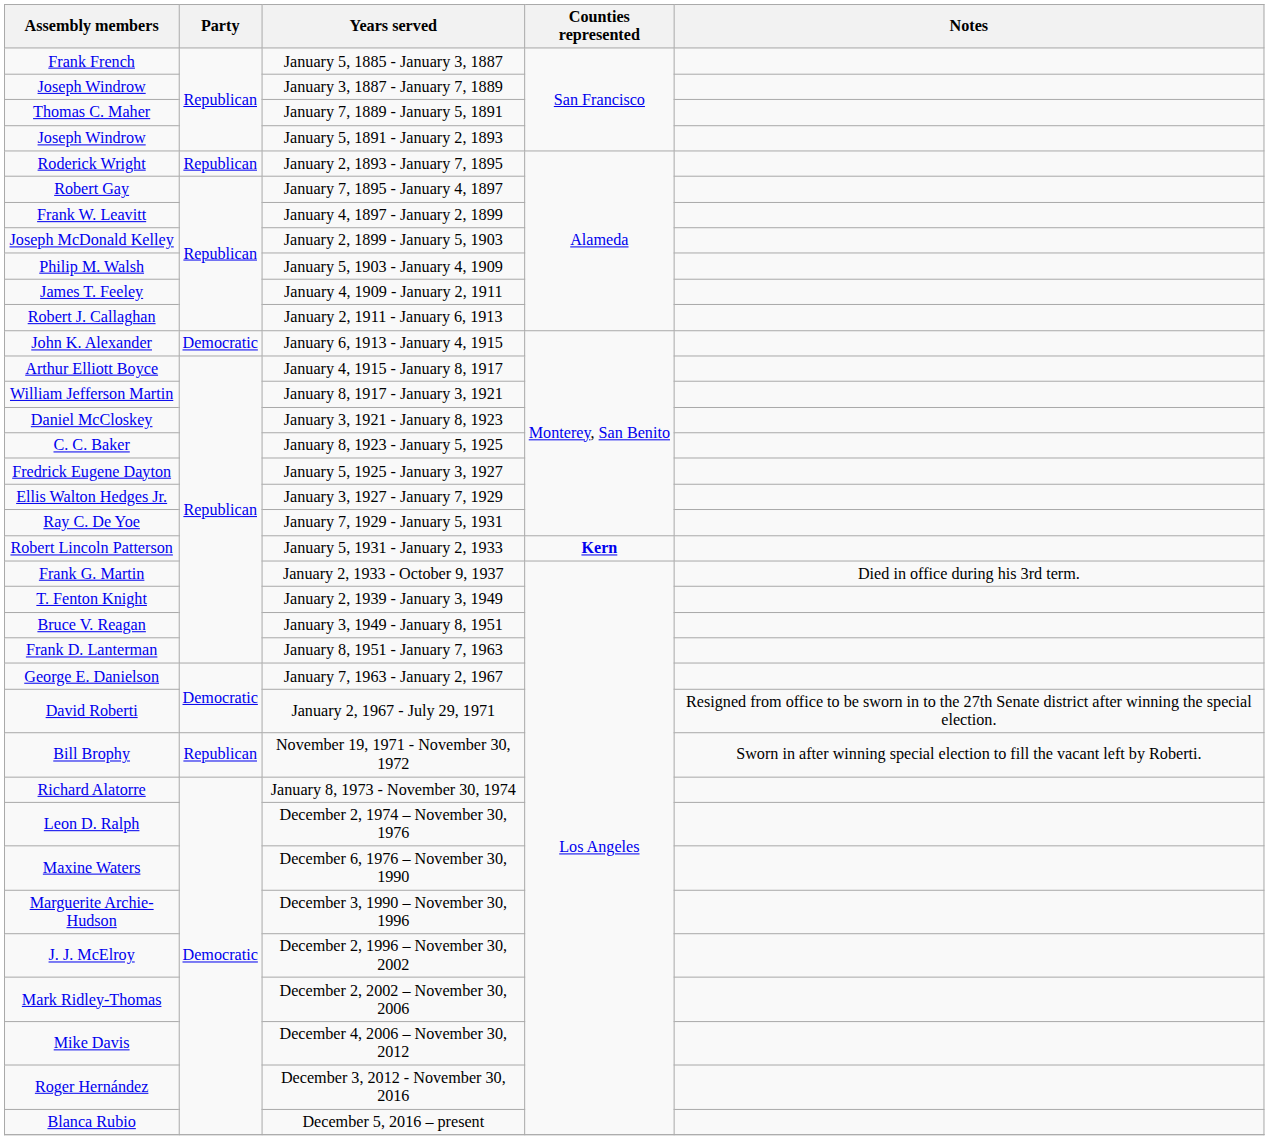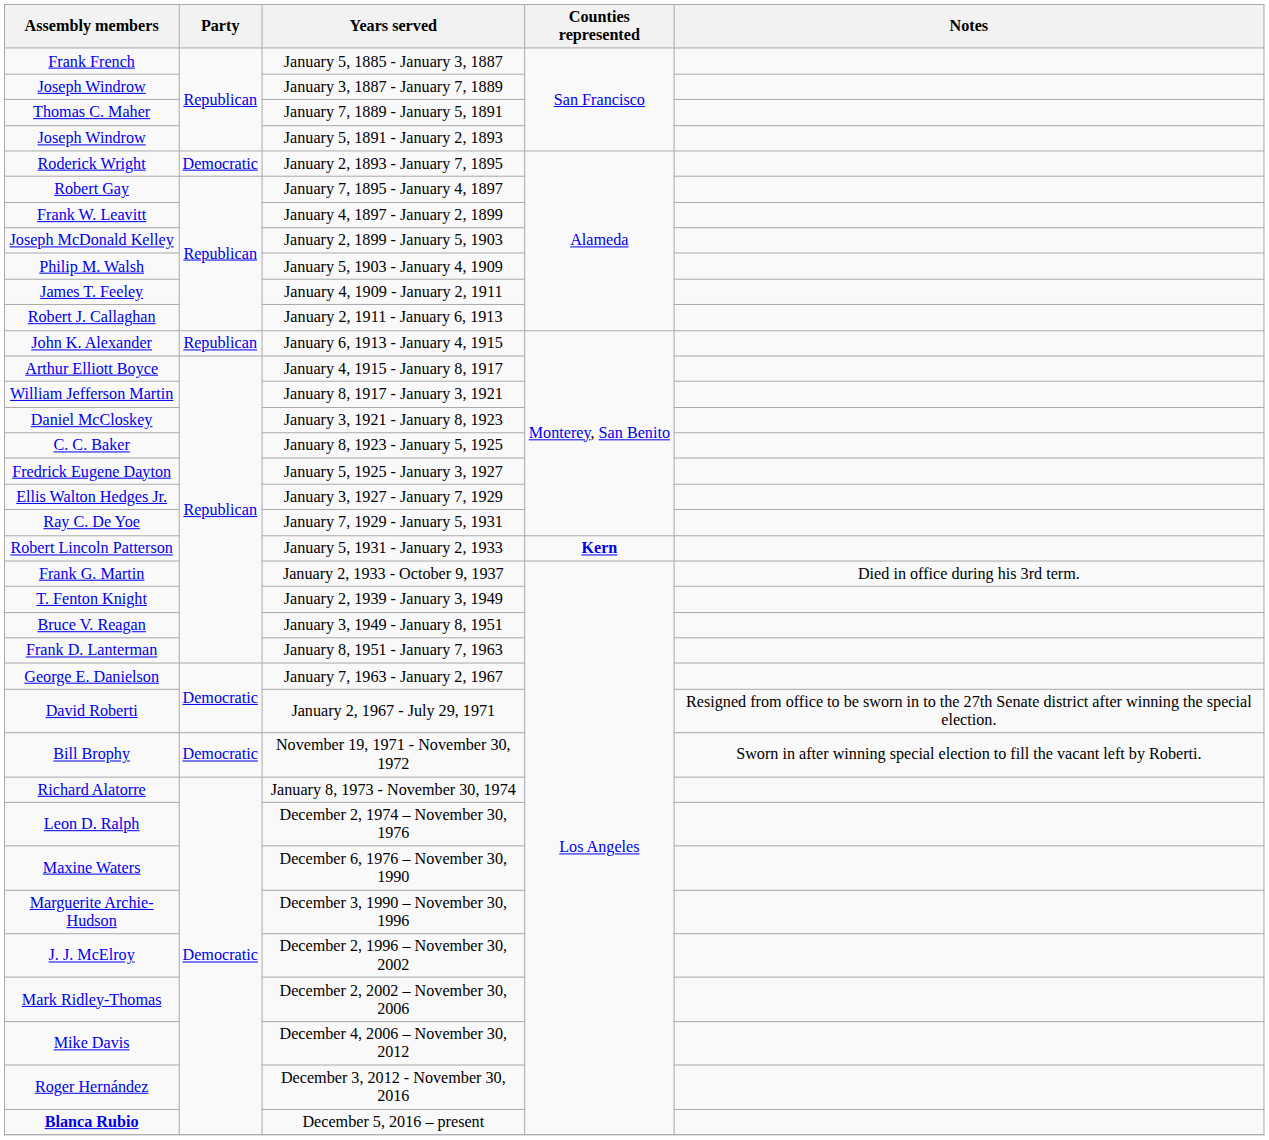January 2, 1893 - January 7, 1895 | Party: Republican -> Democratic
January 6, 1913 - January 4, 1915 | Party: Democratic -> Republican
November 19, 1971 - November 30, 1972 | Party: Republican -> Democratic
December 5, 2016 – present | Assembly members: normal -> bold
